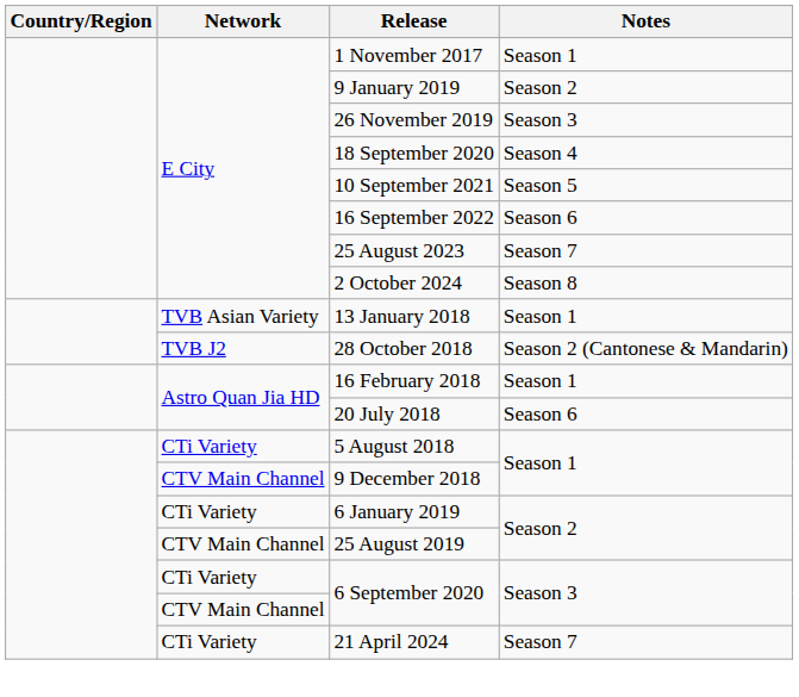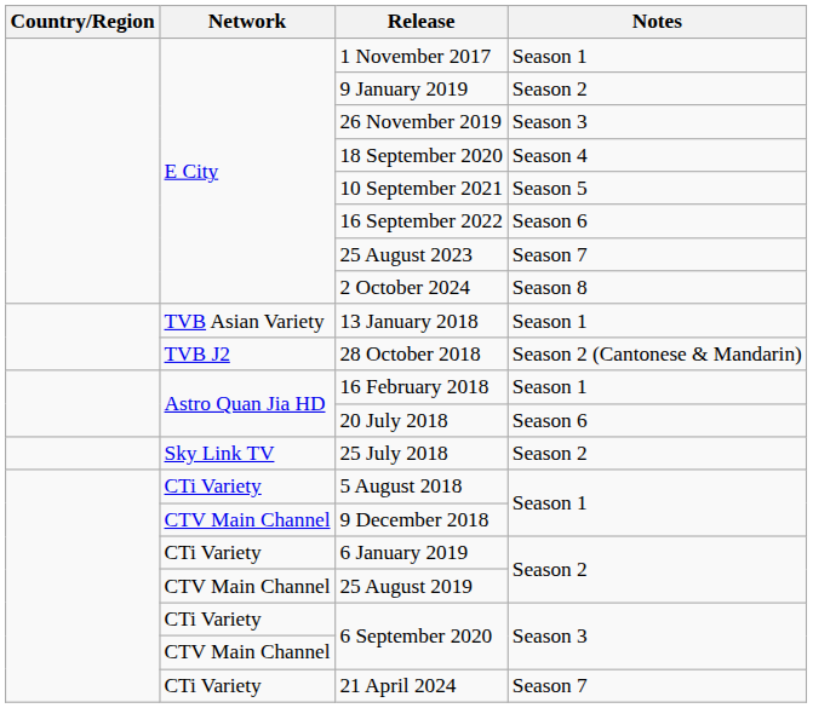+ row: Sky Link TV | 25 July 2018 | Season 2
